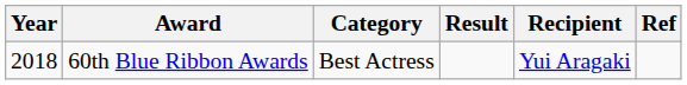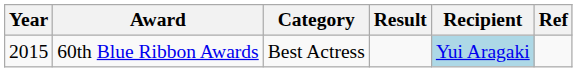60th Blue Ribbon Awards | Year: 2018 -> 2015
60th Blue Ribbon Awards | Recipient: no background -> lightblue background
